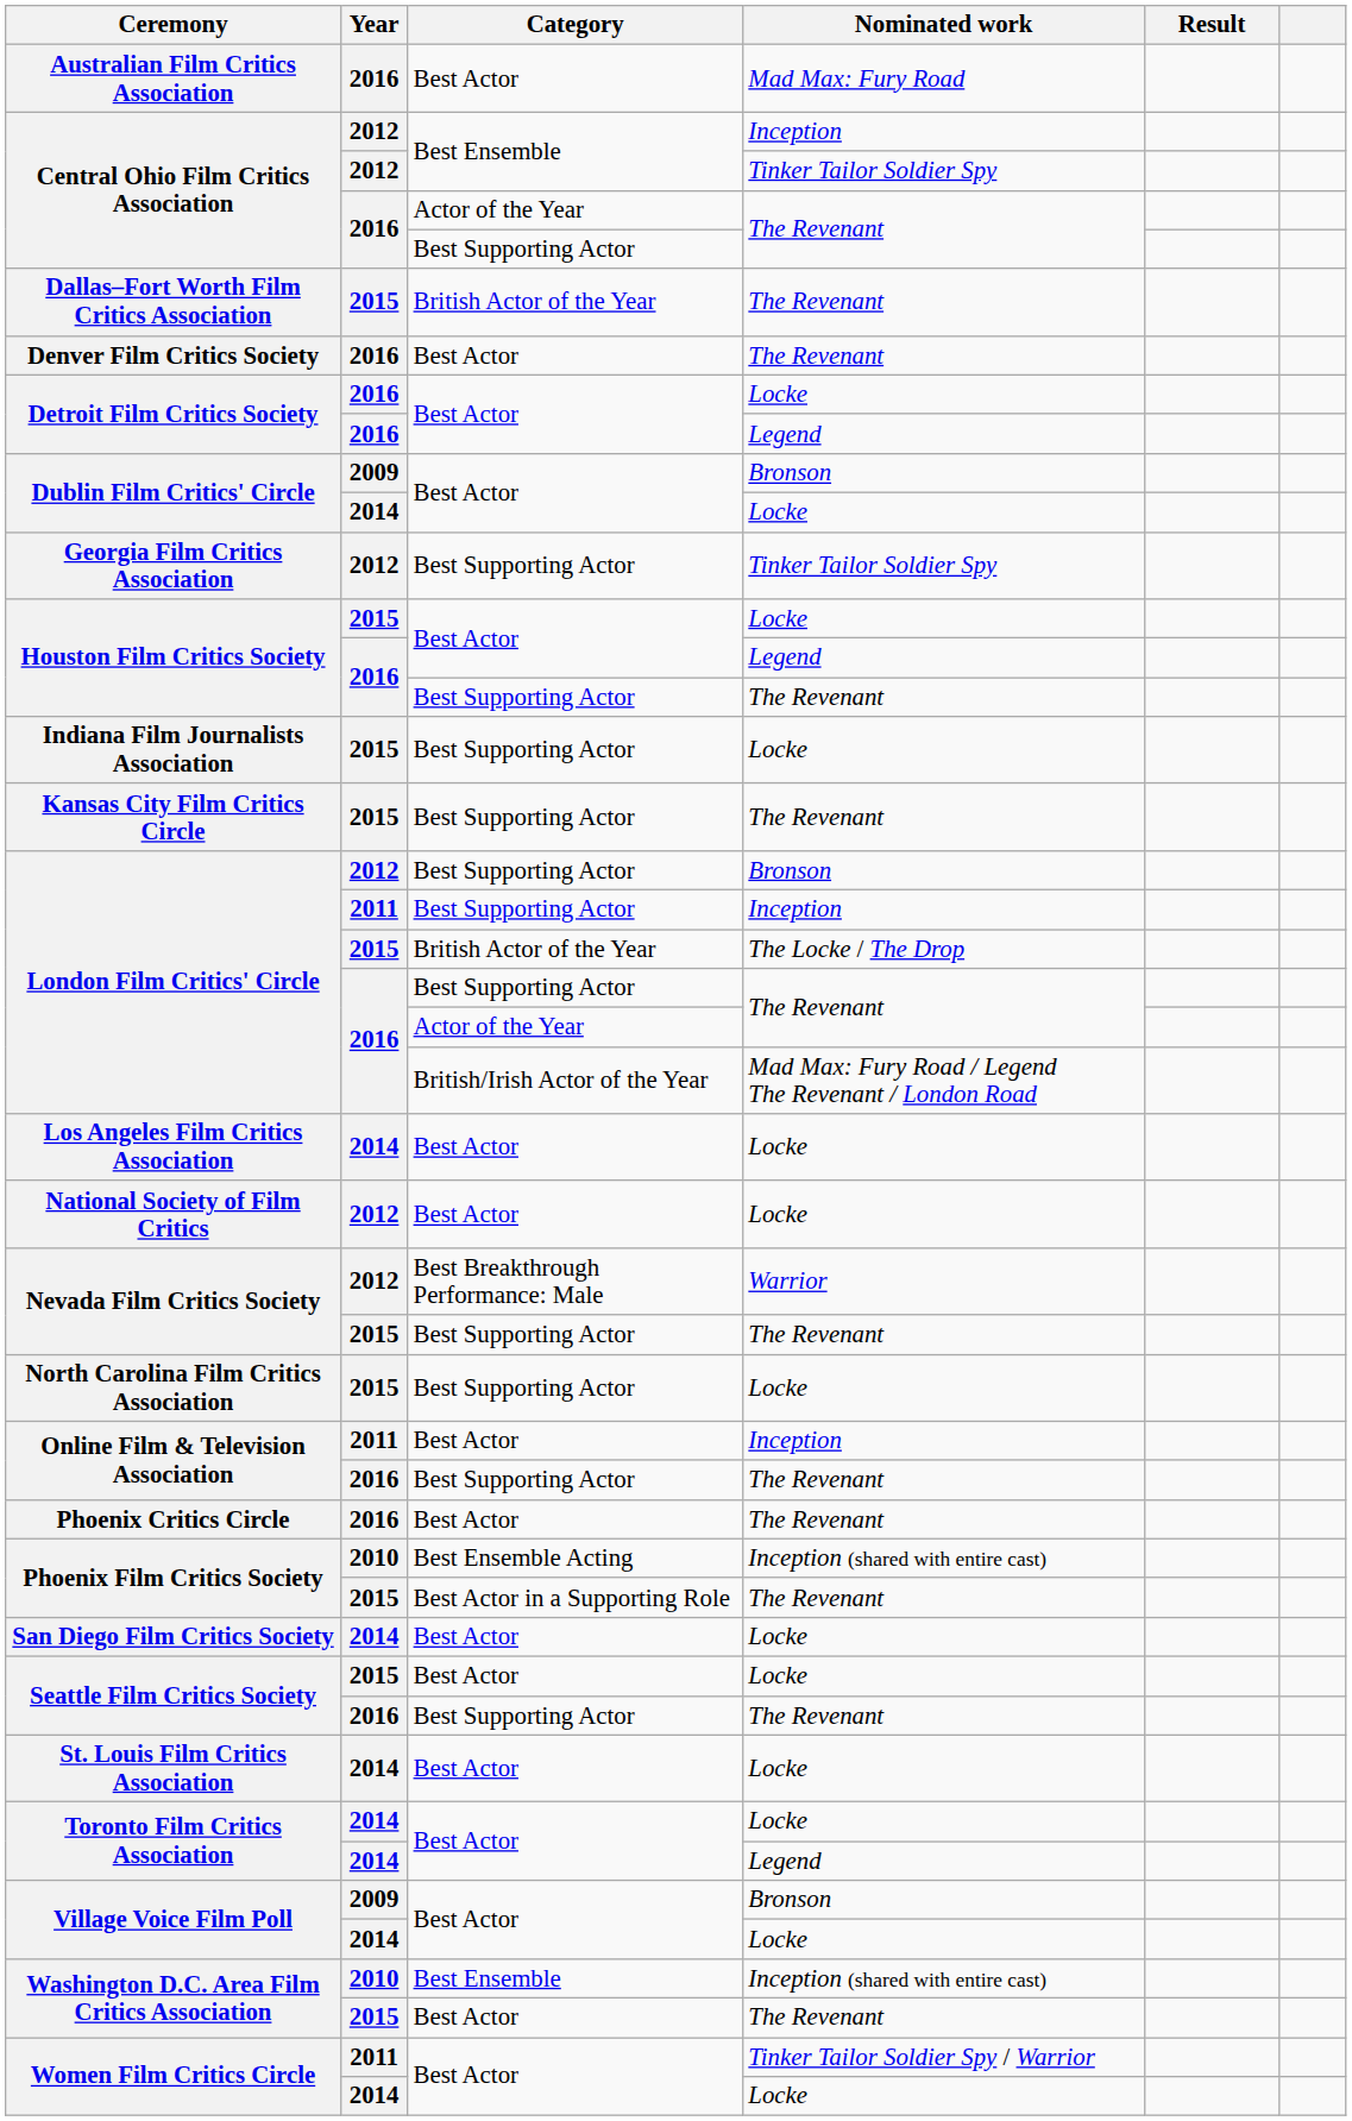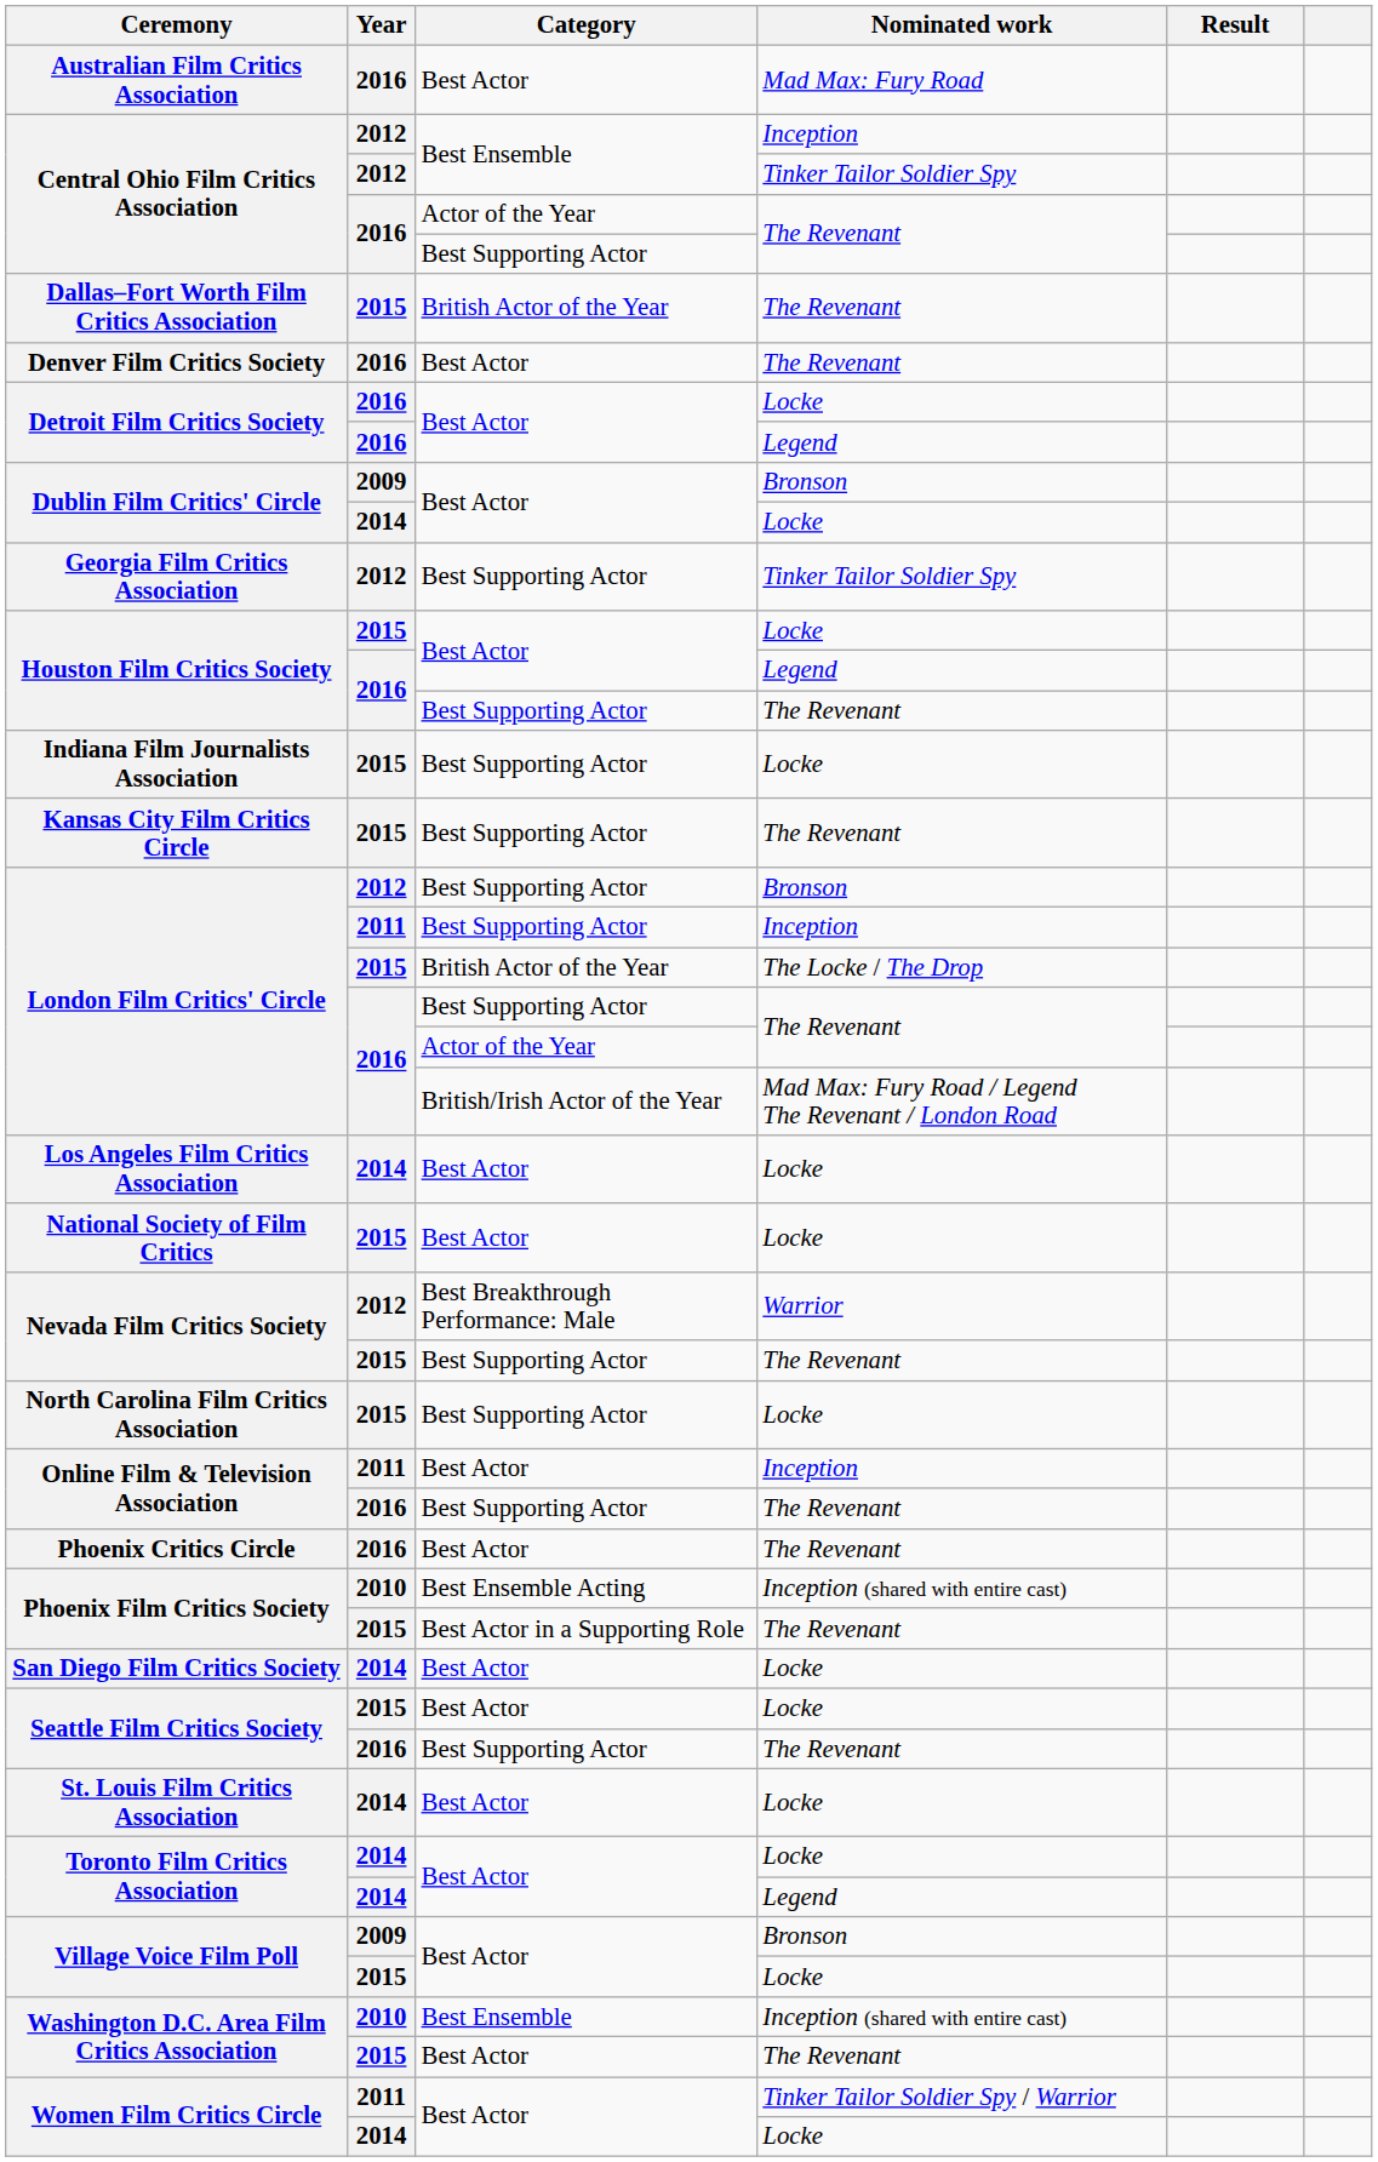National Society of Film Critics | Year: 2012 -> 2015
Village Voice Film Poll / Locke | Year: 2014 -> 2015
